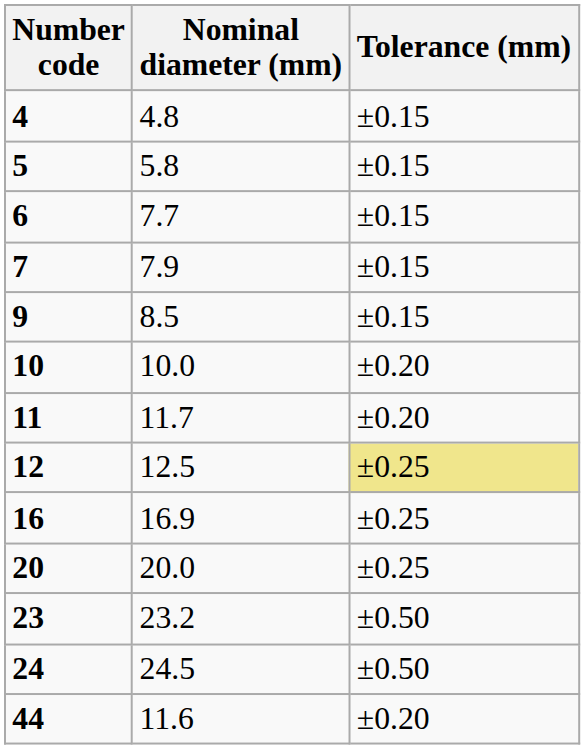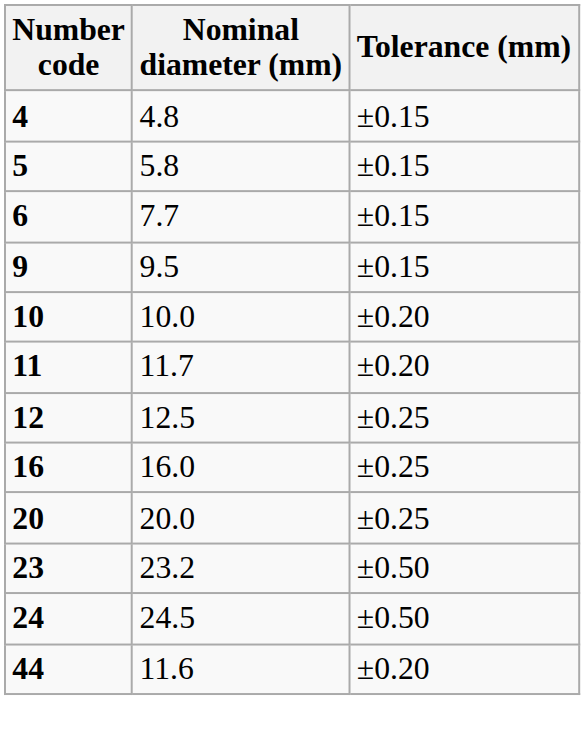- row: 7 | 7.9 | ±0.15
9 | Nominal diameter (mm): 8.5 -> 9.5
12 | Tolerance (mm): khaki background -> no background
16 | Nominal diameter (mm): 16.9 -> 16.0
